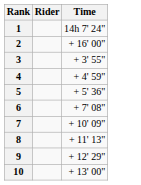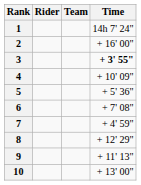+ column: Team
3 | Time: normal -> bold
4 | Time: + 4' 59" -> + 10' 09"
7 | Time: + 10' 09" -> + 4' 59"
8 | Time: + 11' 13" -> + 12' 29"
9 | Time: + 12' 29" -> + 11' 13"
